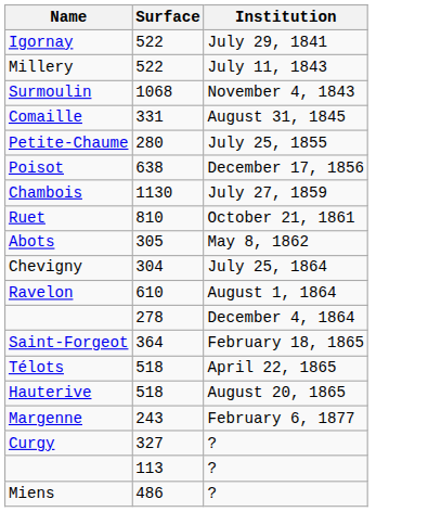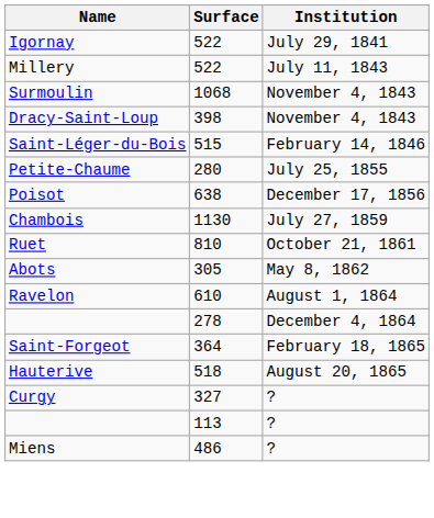+ row: Dracy-Saint-Loup | 398 | November 4, 1843
+ row: Saint-Léger-du-Bois | 515 | February 14, 1846
- row: Comaille | 331 | August 31, 1845
- row: Chevigny | 304 | July 25, 1864
- row: Télots | 518 | April 22, 1865
- row: Margenne | 243 | February 6, 1877
